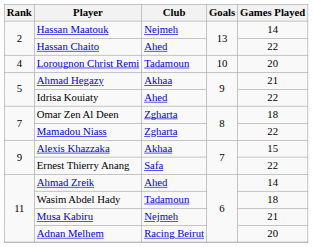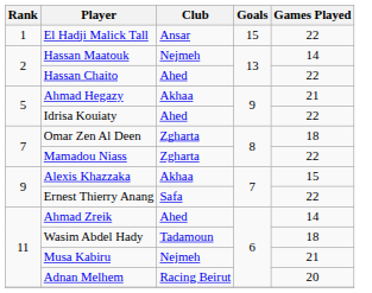+ row: 1 | El Hadji Malick Tall | Ansar | 15 | 22
- row: 4 | Lorougnon Christ Remi | Tadamoun | 10 | 20
